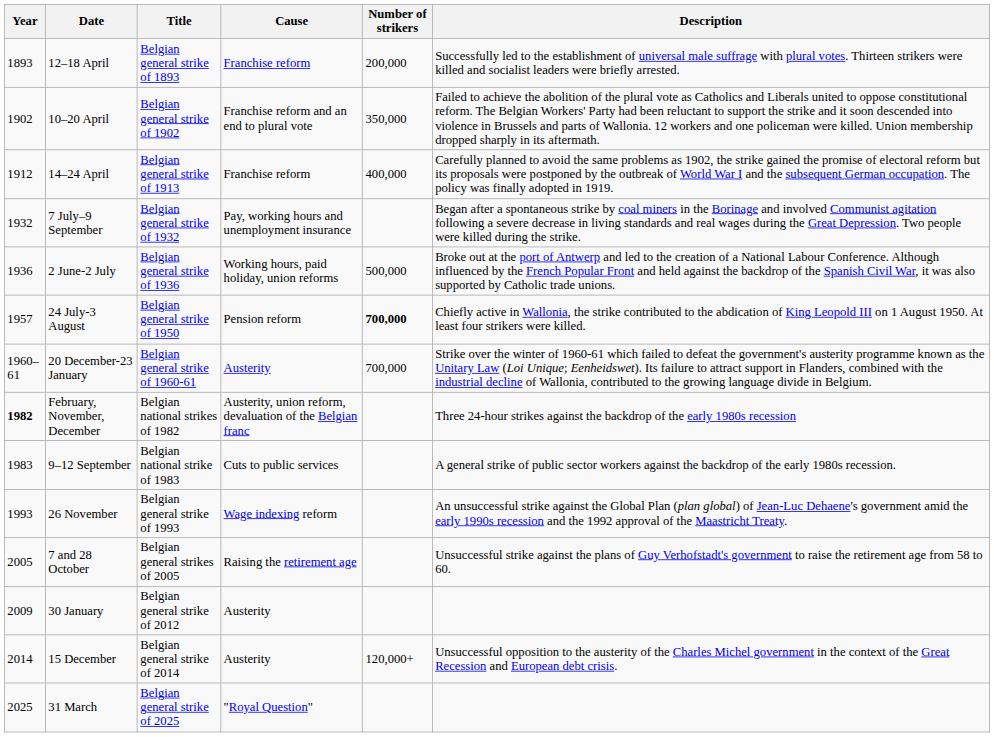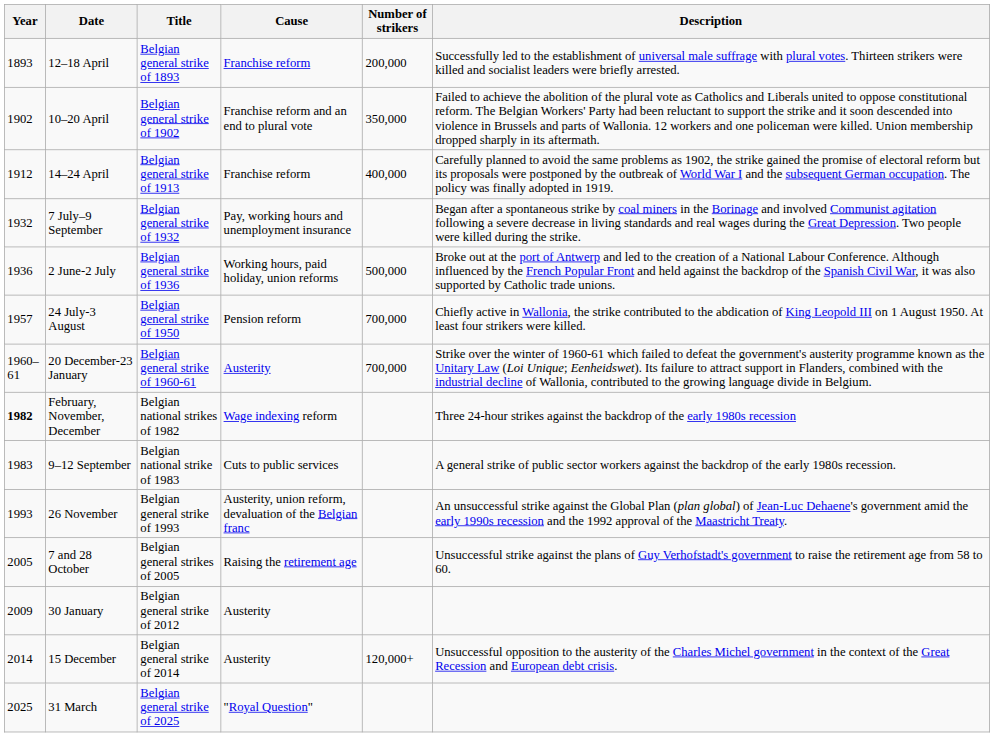24 July-3 August | Number of strikers: bold -> normal
February, November, December | Cause: Austerity, union reform, devaluation of the Belgian franc -> Wage indexing reform
26 November | Cause: Wage indexing reform -> Austerity, union reform, devaluation of the Belgian franc
